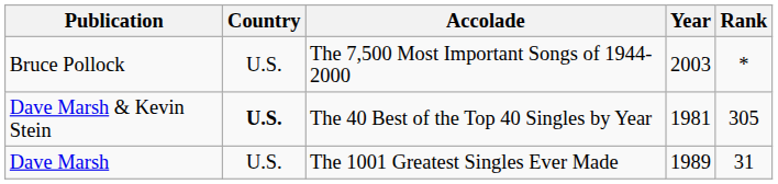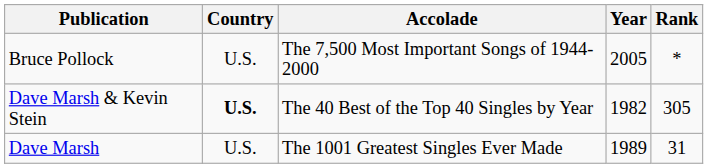Bruce Pollock | Year: 2003 -> 2005
Dave Marsh & Kevin Stein | Year: 1981 -> 1982
